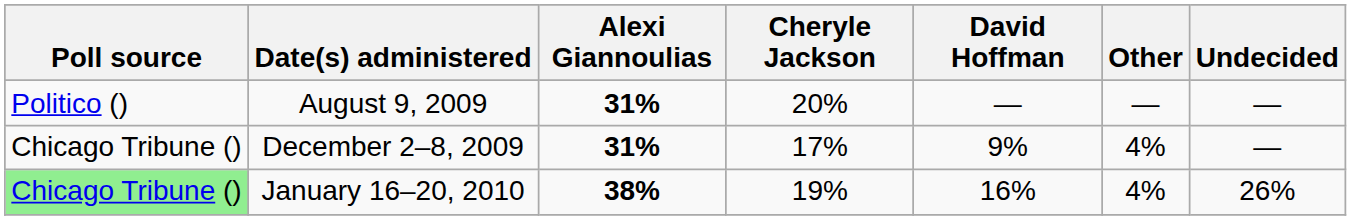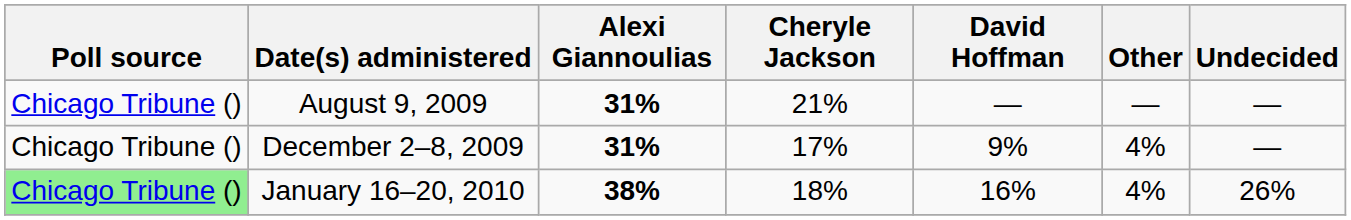August 9, 2009 | Poll source: Politico () -> Chicago Tribune ()
August 9, 2009 | Cheryle Jackson: 20% -> 21%
January 16–20, 2010 | Cheryle Jackson: 19% -> 18%
